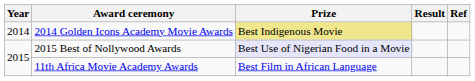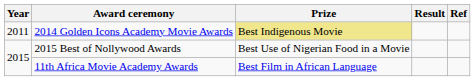2014 Golden Icons Academy Movie Awards | Year: 2014 -> 2011
2015 Best of Nollywood Awards | Prize: lavender background -> no background
